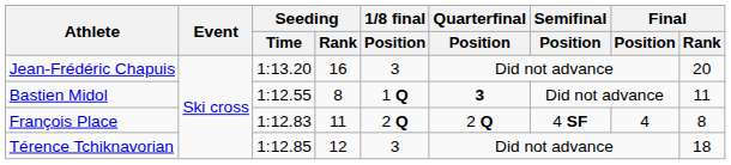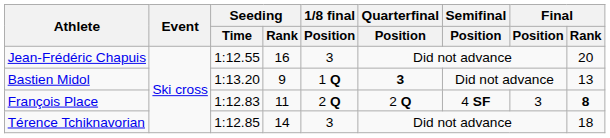Jean-Frédéric Chapuis | Seeding / Time: 1:13.20 -> 1:12.55
Bastien Midol | Seeding / Time: 1:12.55 -> 1:13.20
Bastien Midol | Seeding / Rank: 8 -> 9
Bastien Midol | Final / Rank: 11 -> 13
François Place | Final / Position: 4 -> 3
François Place | Final / Rank: normal -> bold
Térence Tchiknavorian | Seeding / Rank: 12 -> 14
